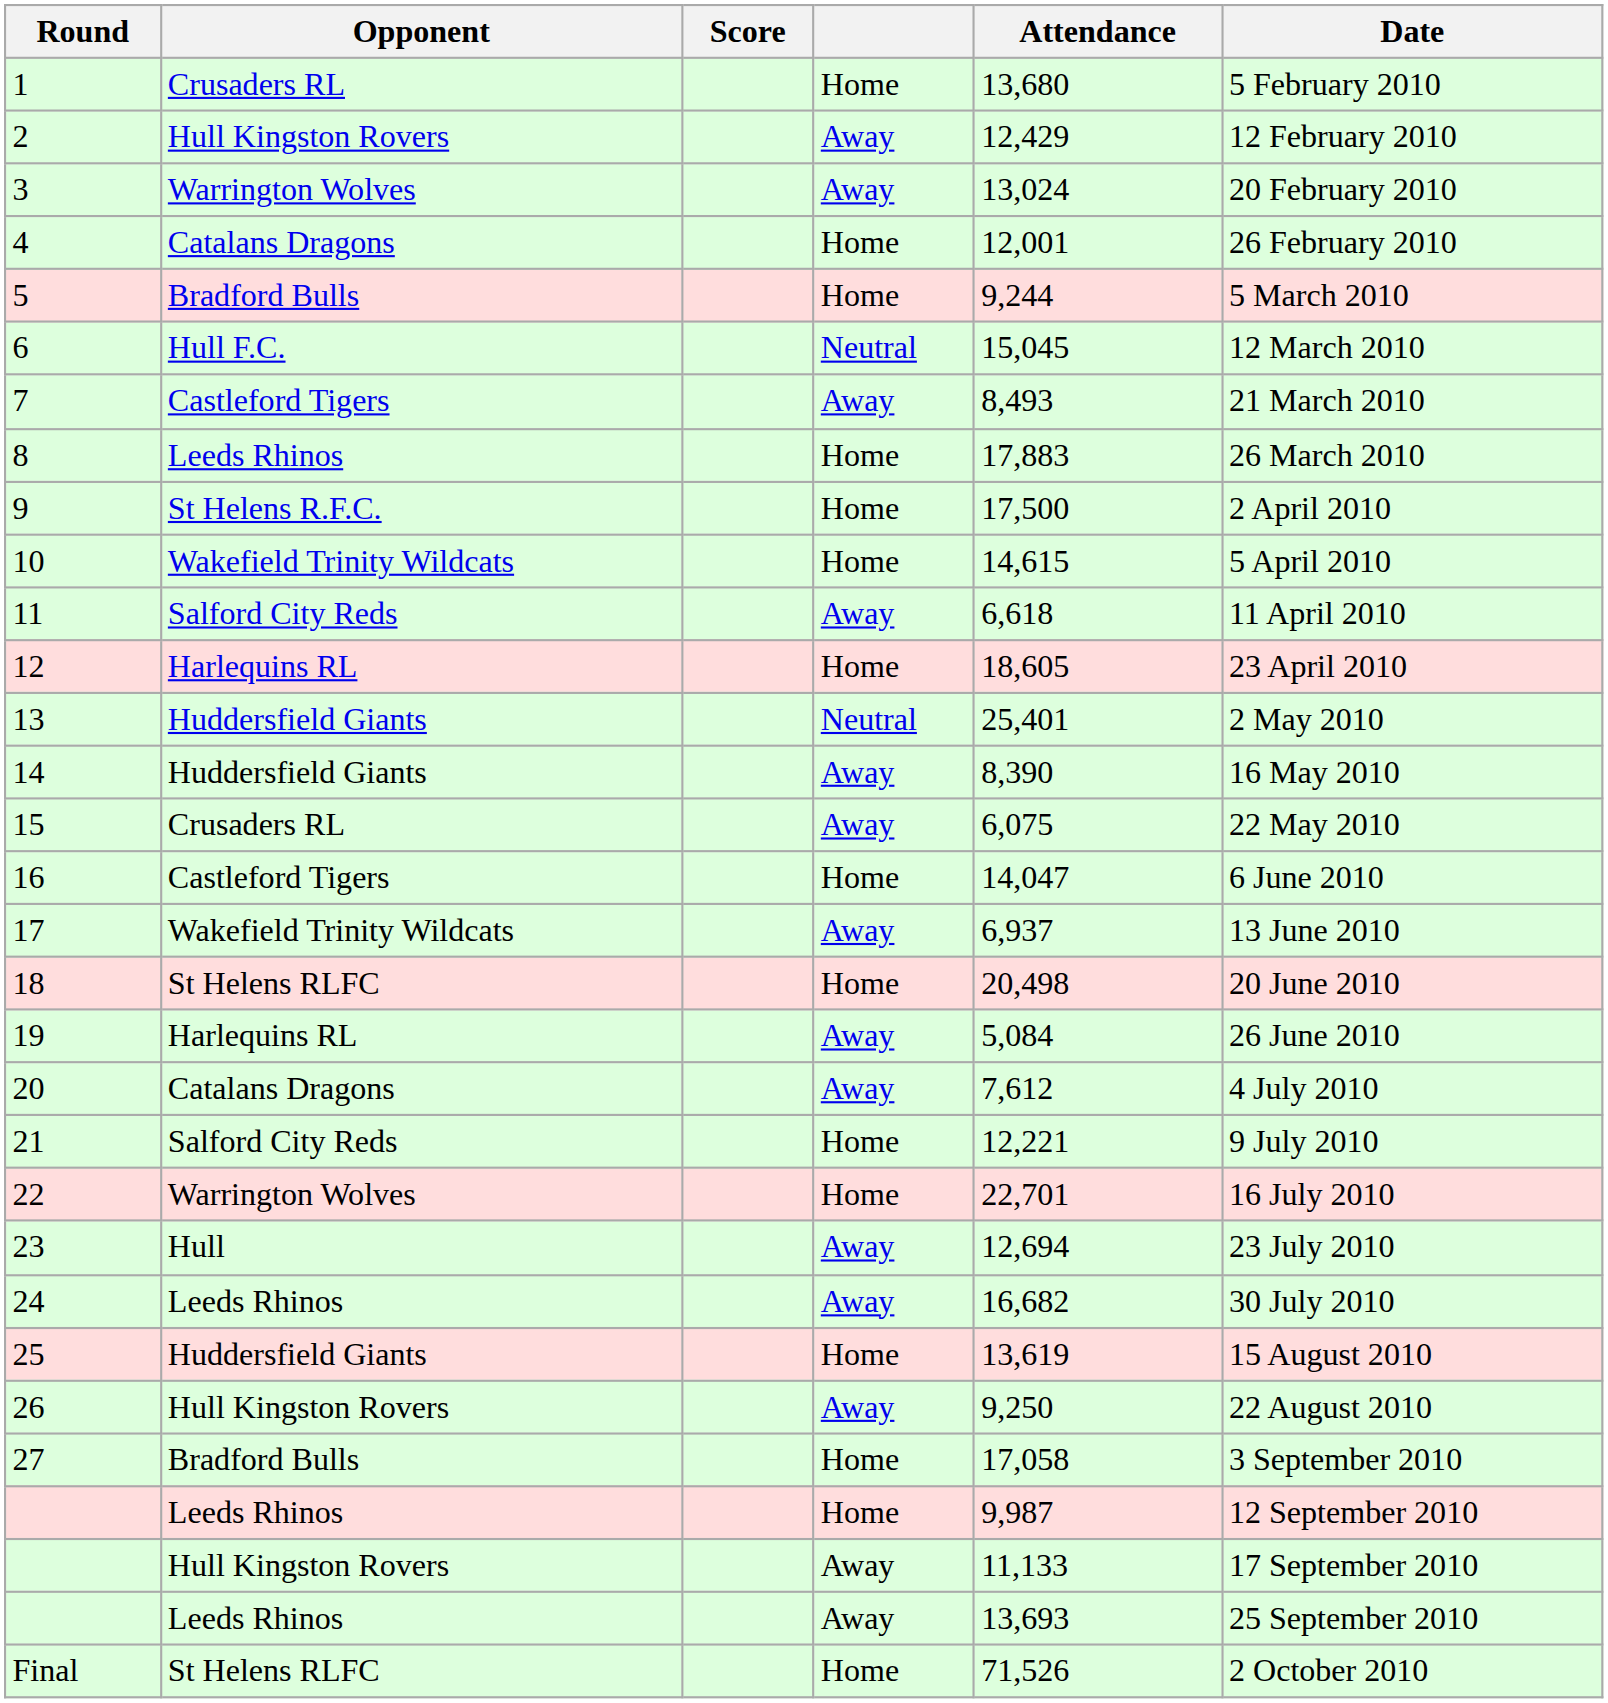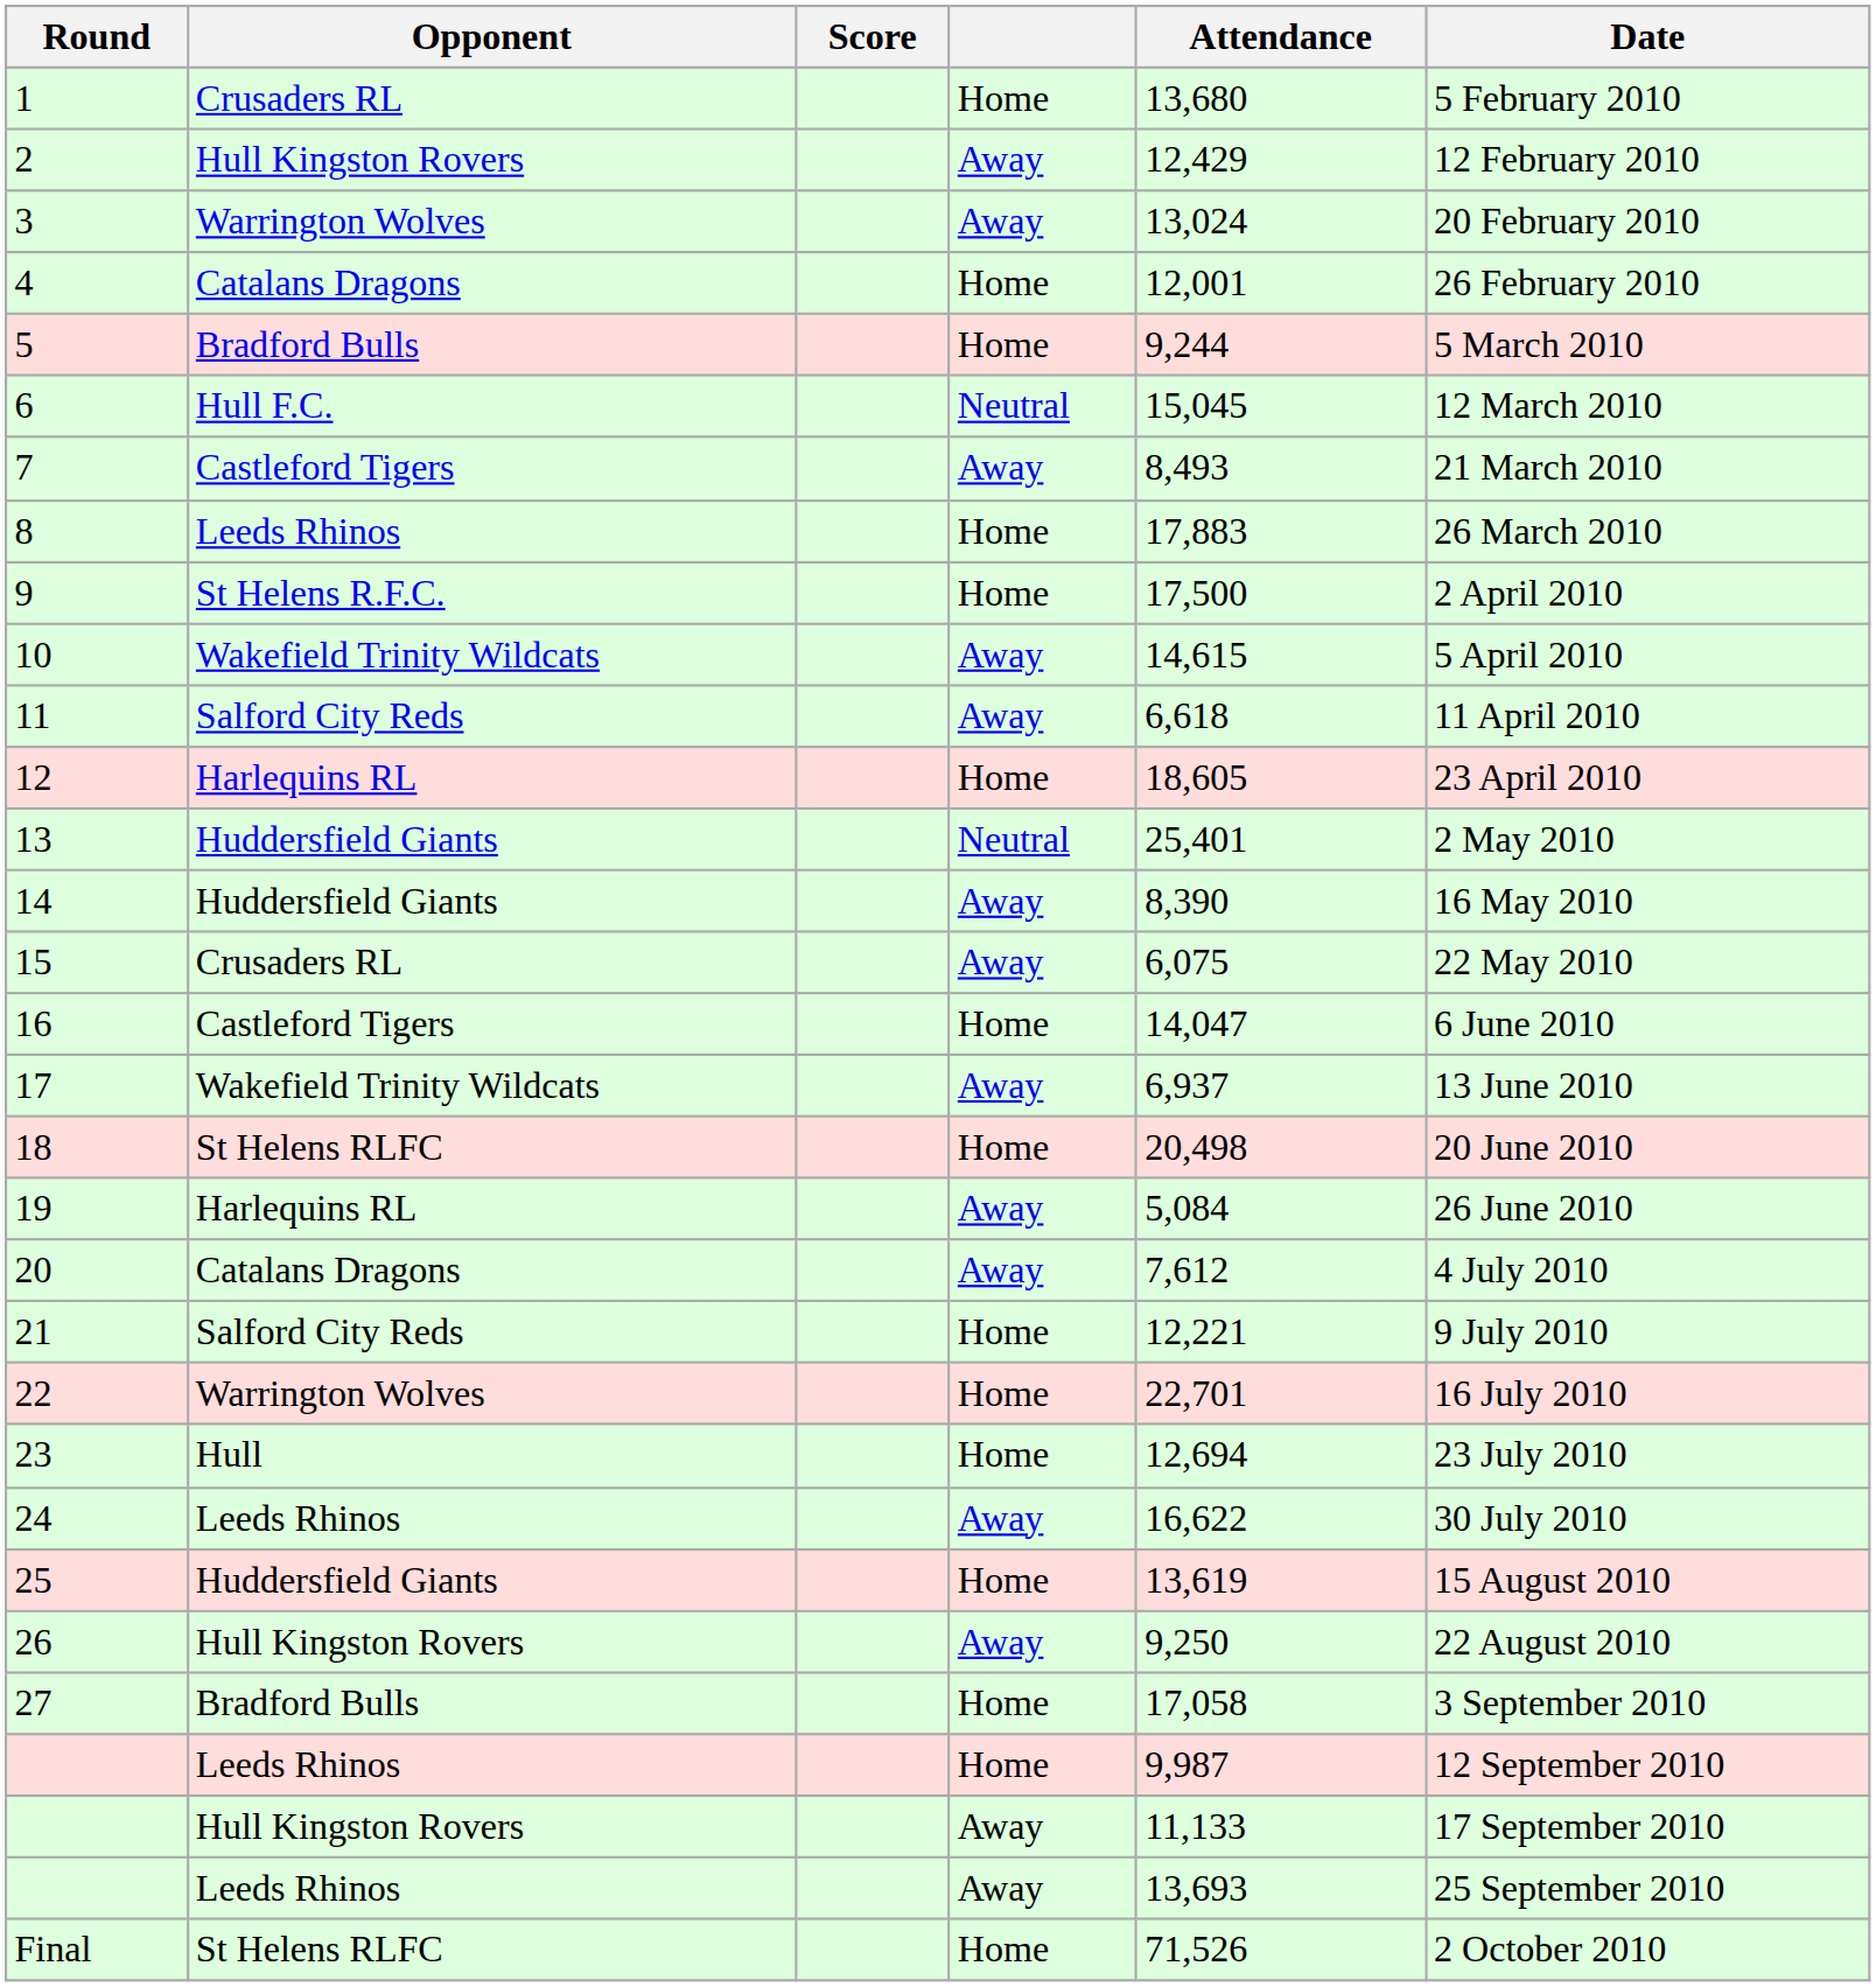10 | column 4: Home -> Away
23 | column 4: Away -> Home
24 | Attendance: 16,682 -> 16,622
